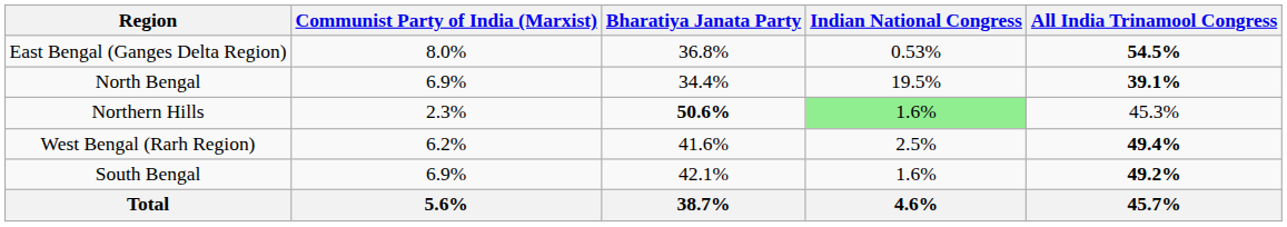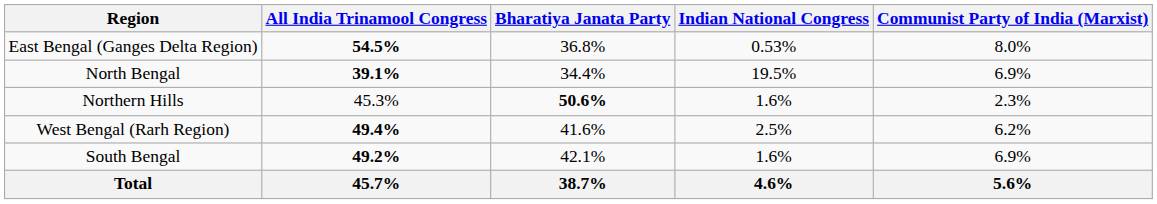columns swapped: All India Trinamool Congress <-> Communist Party of India (Marxist)
Northern Hills | Indian National Congress: lightgreen background -> no background
